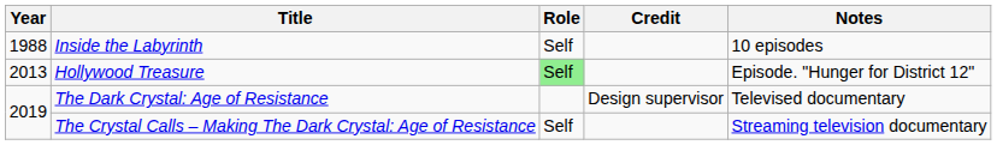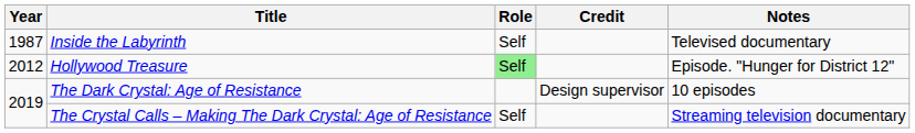Inside the Labyrinth | Year: 1988 -> 1987
Inside the Labyrinth | Notes: 10 episodes -> Televised documentary
Hollywood Treasure | Year: 2013 -> 2012
The Dark Crystal: Age of Resistance | Notes: Televised documentary -> 10 episodes
